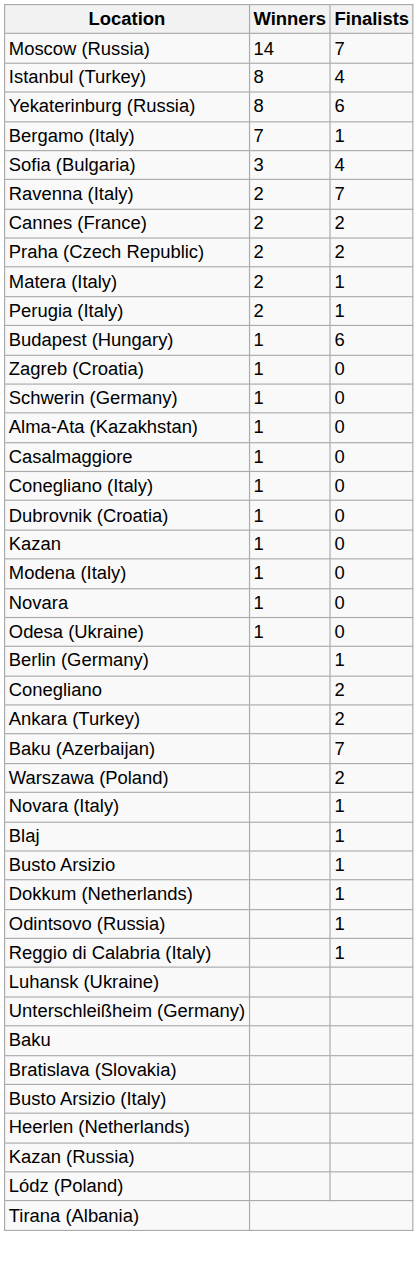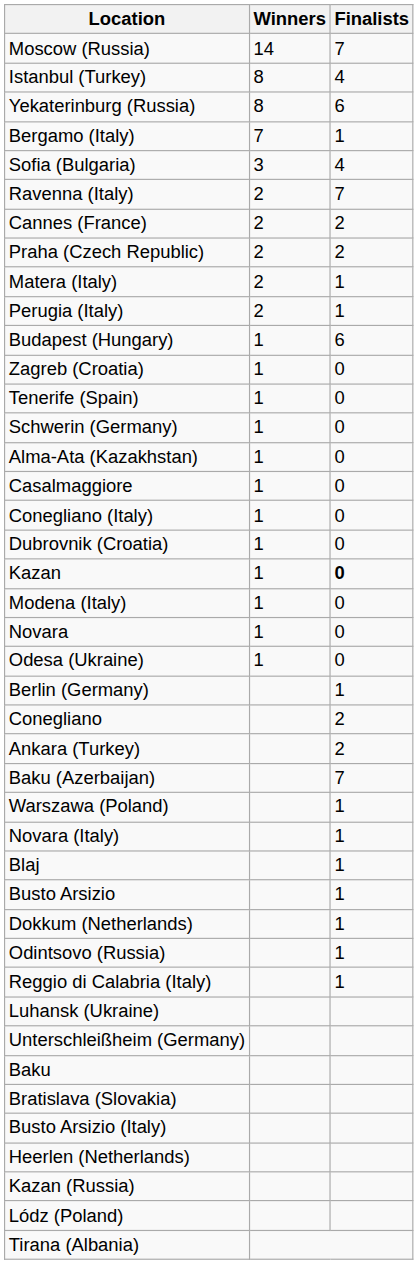+ row: Tenerife (Spain) | 1 | 0
Kazan | Finalists: normal -> bold
Warszawa (Poland) | Finalists: 2 -> 1
